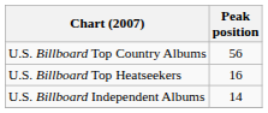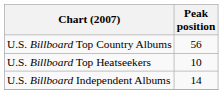U.S. Billboard Top Heatseekers | Peak position: 16 -> 10
